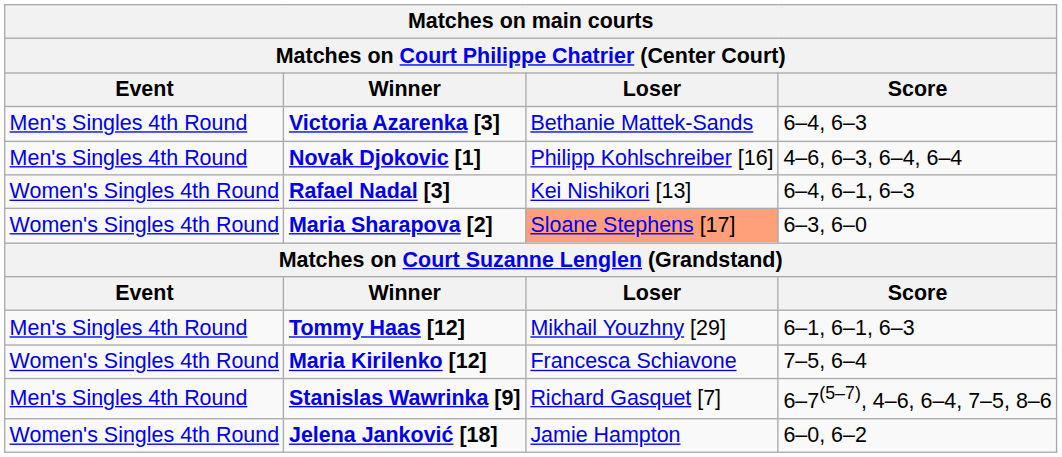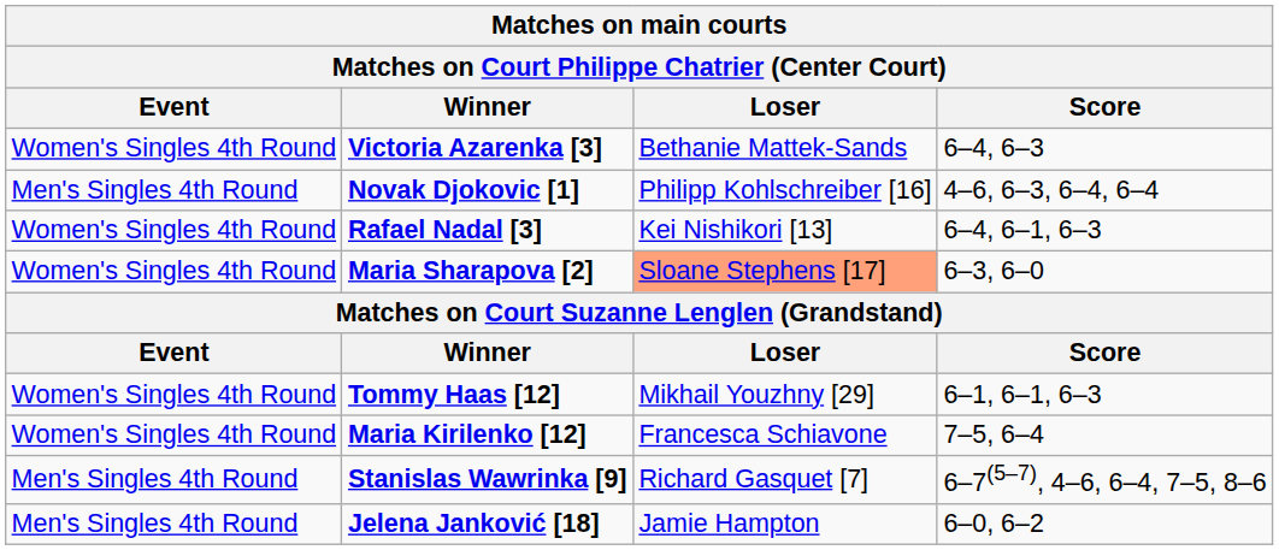Victoria Azarenka [3] | Event: Men's Singles 4th Round -> Women's Singles 4th Round
Tommy Haas [12] | Event: Men's Singles 4th Round -> Women's Singles 4th Round
Jelena Janković [18] | Event: Women's Singles 4th Round -> Men's Singles 4th Round
